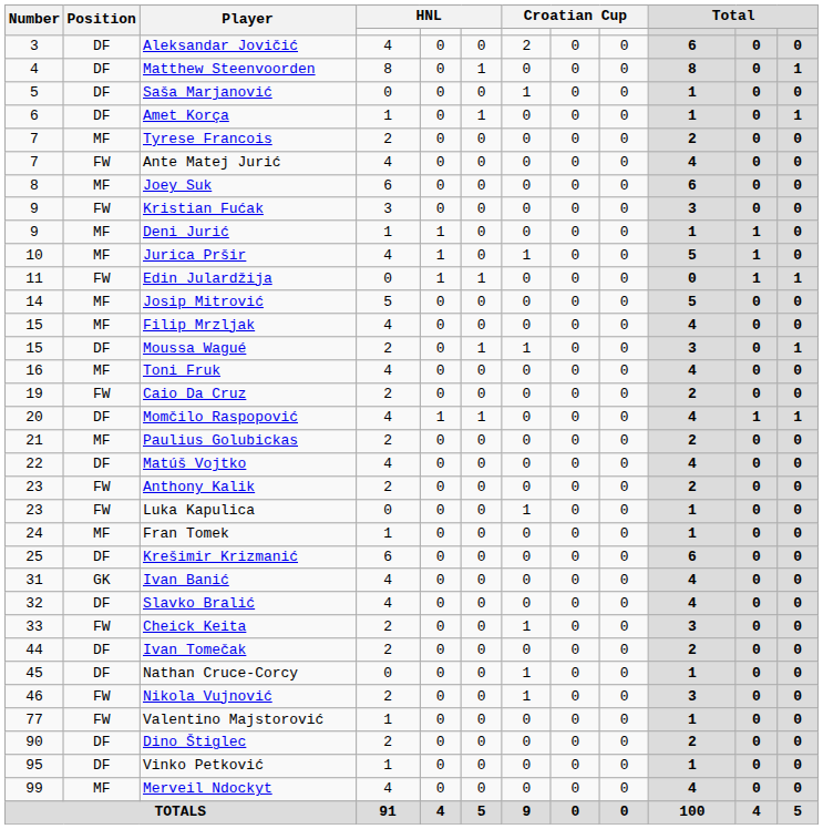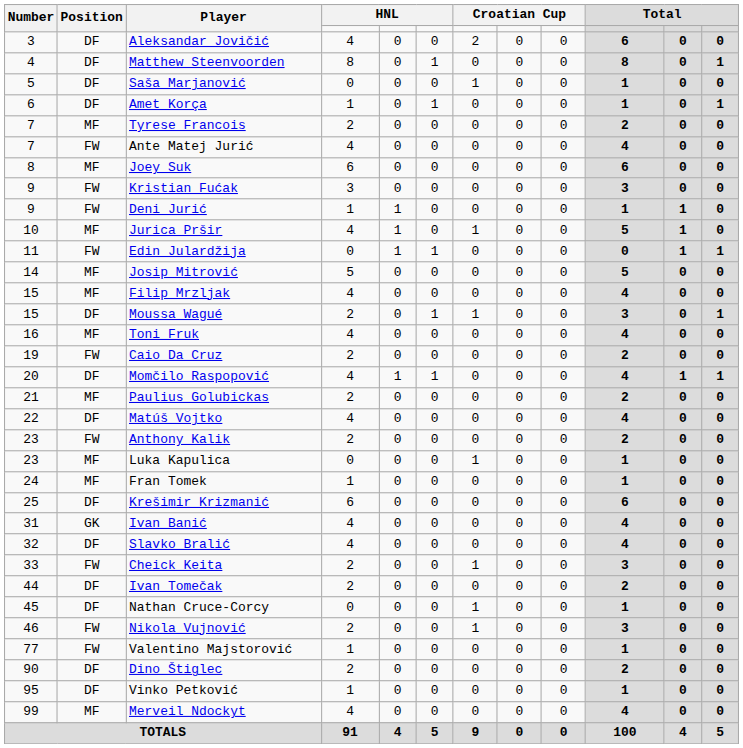Deni Jurić | Position: MF -> FW
Luka Kapulica | Position: FW -> MF
